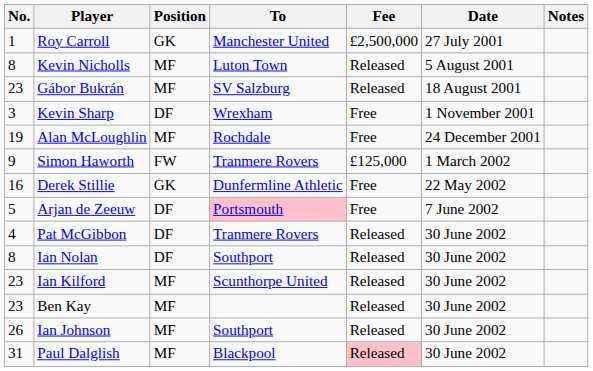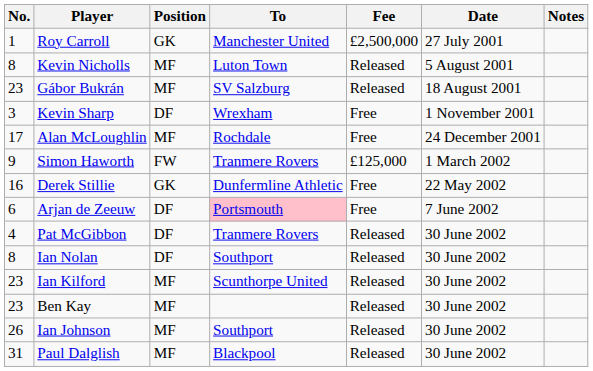Alan McLoughlin | No.: 19 -> 17
Arjan de Zeeuw | No.: 5 -> 6
Paul Dalglish | Fee: pink background -> no background
